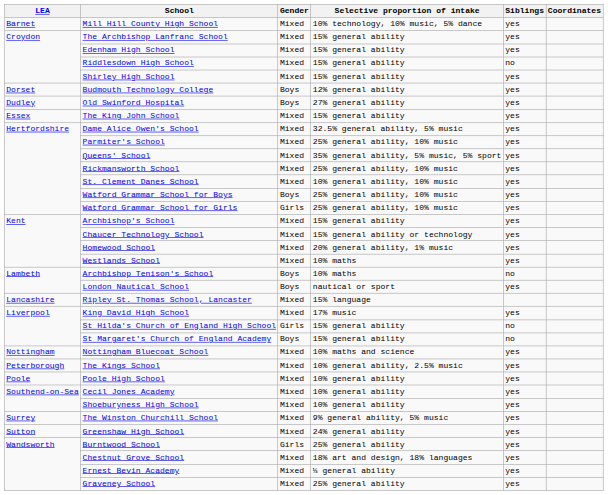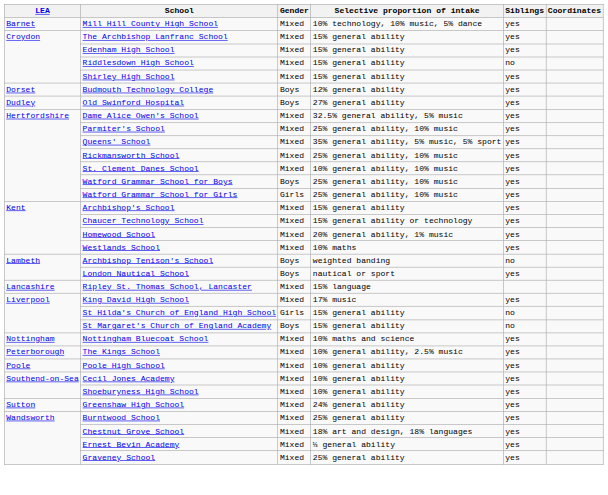- row: Essex | The King John School | Mixed | 15% general ability | yes
Archbishop Tenison's School | Selective proportion of intake: 10% maths -> weighted banding
- row: Surrey | The Winston Churchill School | Mixed | 9% general ability, 5% music | yes
Burntwood School | Gender: Girls -> Mixed
